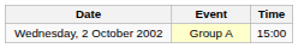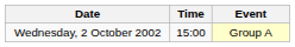columns swapped: Time <-> Event
